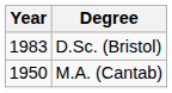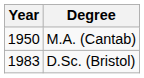rows swapped: M.A. (Cantab) <-> D.Sc. (Bristol)
